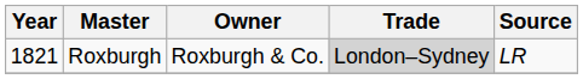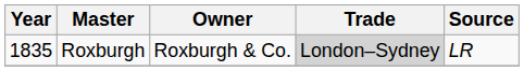Roxburgh | Year: 1821 -> 1835
